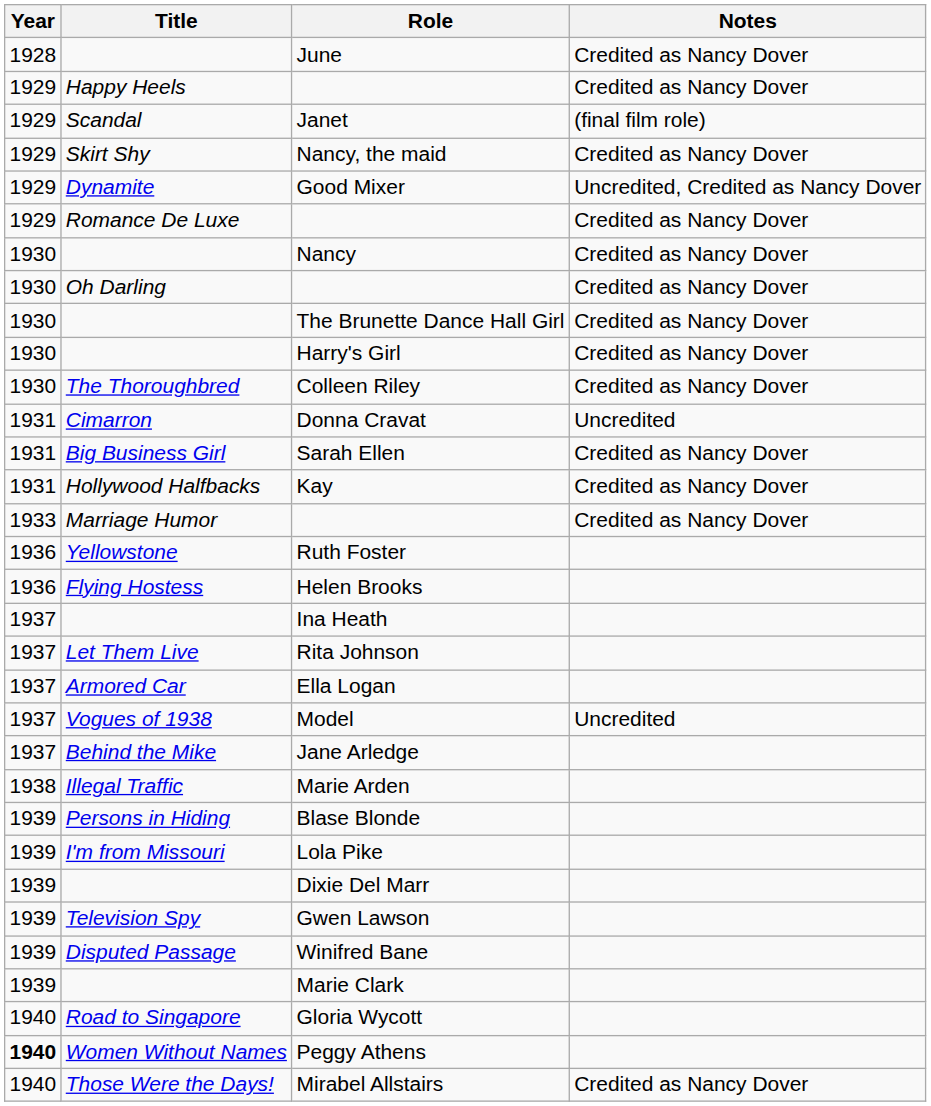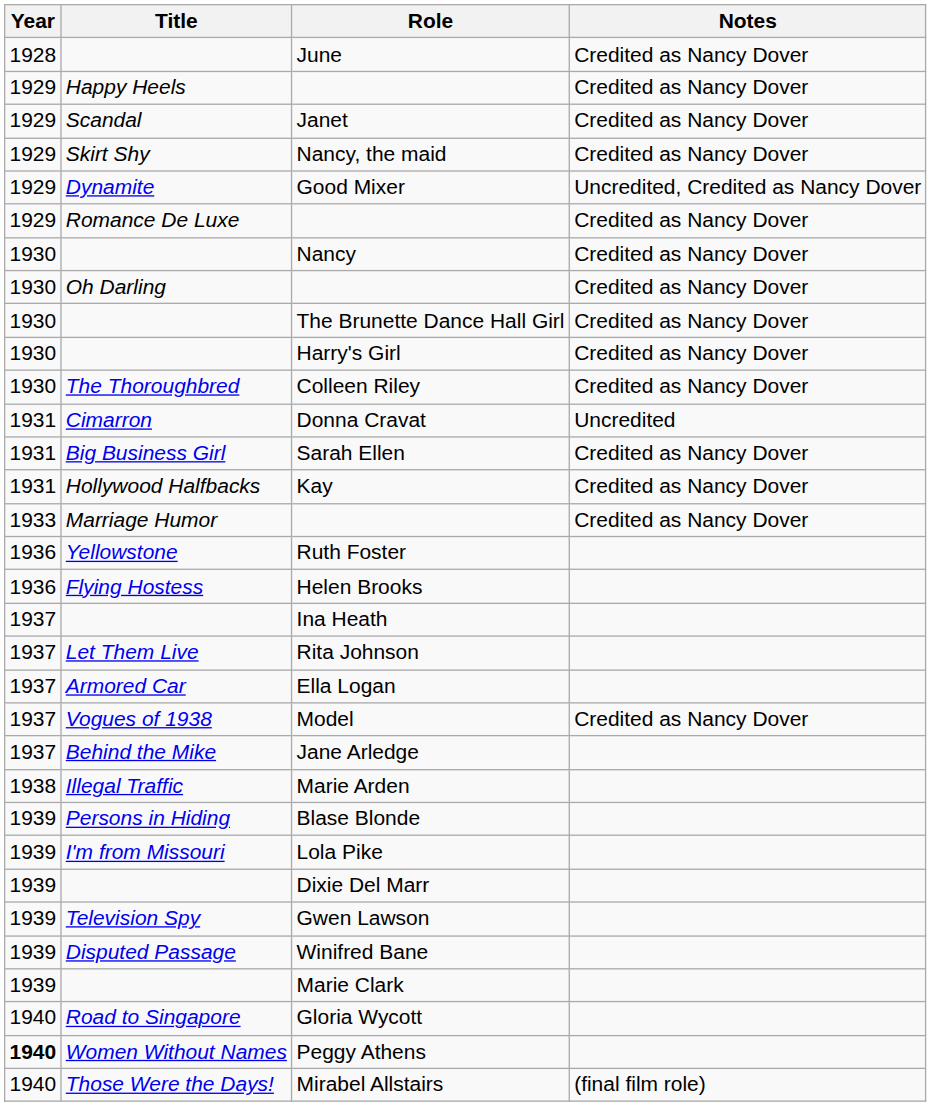Janet | Notes: (final film role) -> Credited as Nancy Dover
Model | Notes: Uncredited -> Credited as Nancy Dover
Mirabel Allstairs | Notes: Credited as Nancy Dover -> (final film role)
